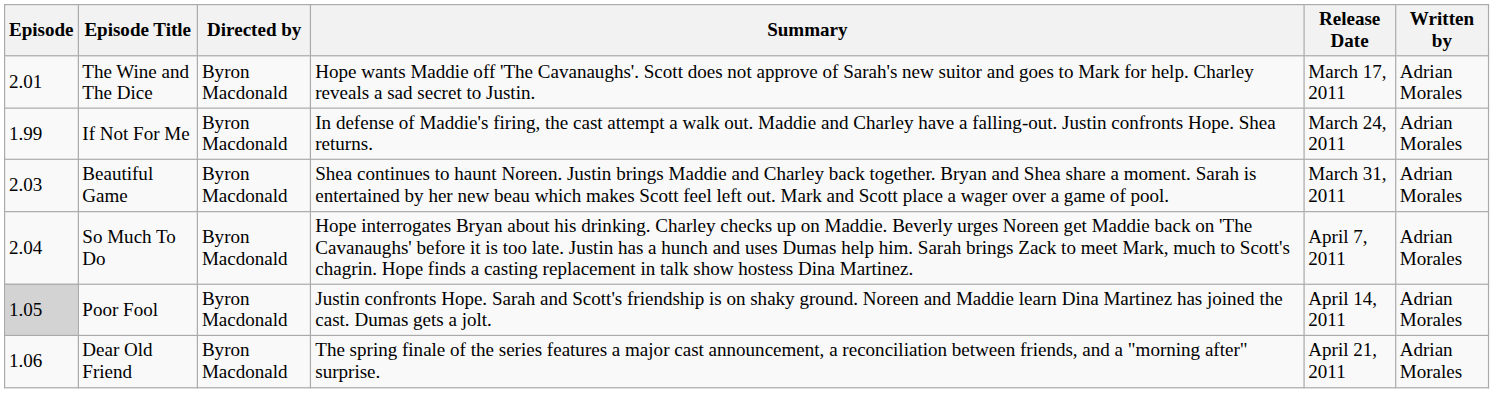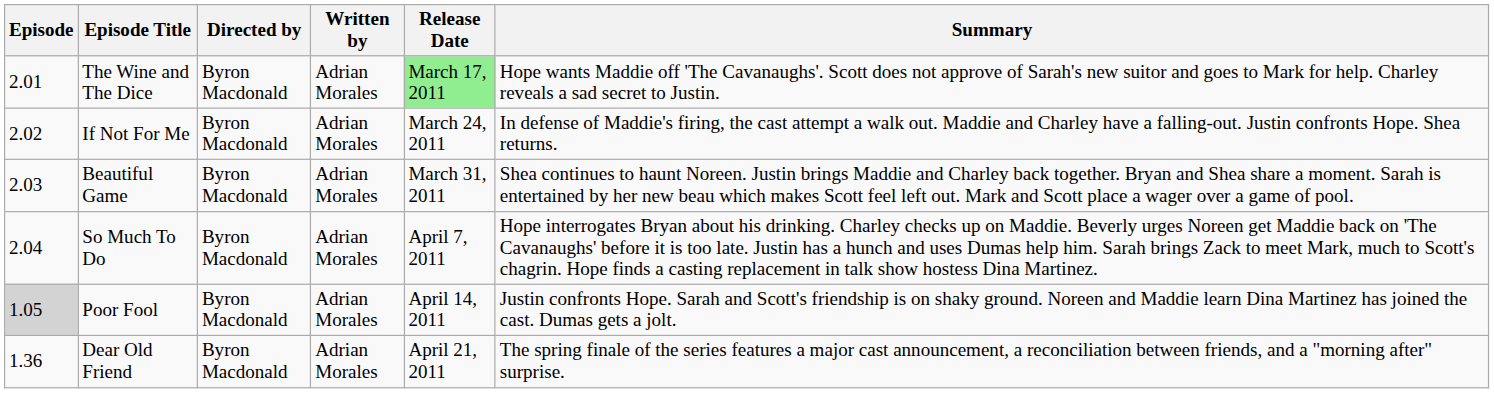columns swapped: Written by <-> Summary
The Wine and The Dice | Release Date: no background -> lightgreen background
If Not For Me | Episode: 1.99 -> 2.02
Dear Old Friend | Episode: 1.06 -> 1.36
